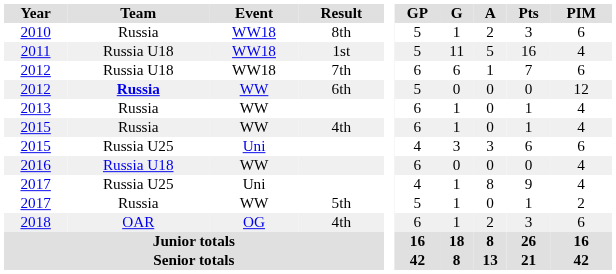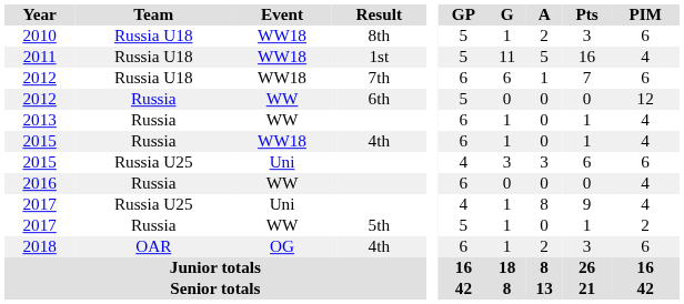2010 | Team: Russia -> Russia U18
2012 / 6th | Team: bold -> normal
2015 / 4th | Event: WW -> WW18
2016 | Team: Russia U18 -> Russia
